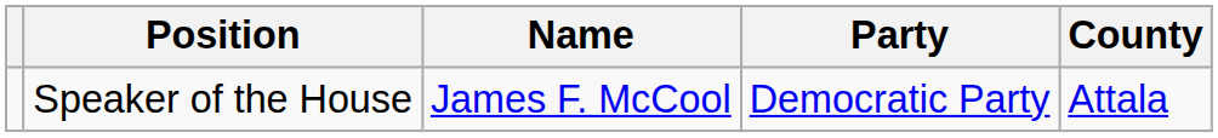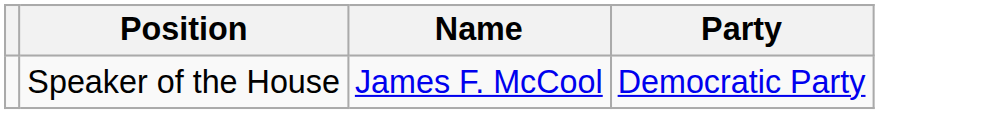- column: County | Attala
